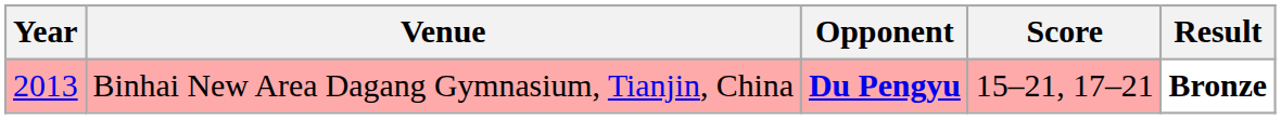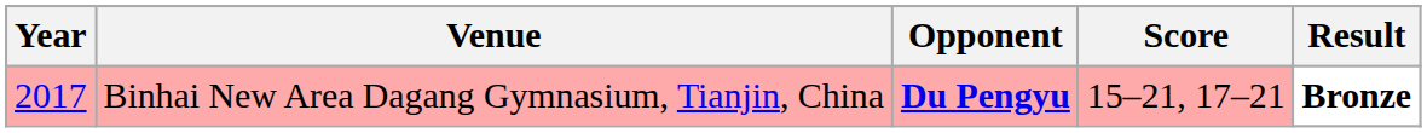Binhai New Area Dagang Gymnasium, Tianjin, China | Year: 2013 -> 2017
